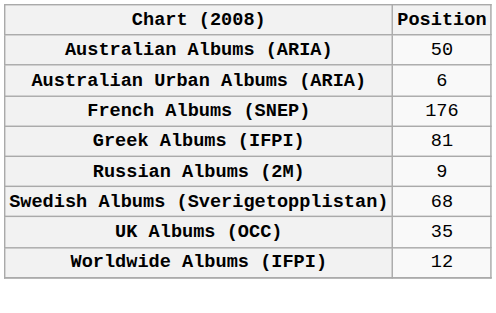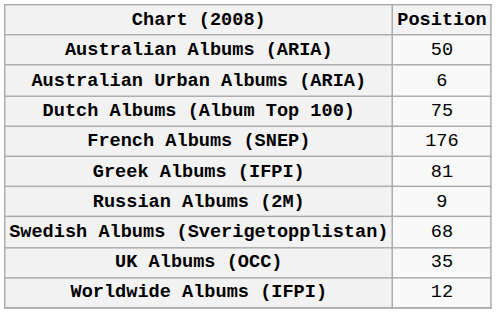+ row: Dutch Albums (Album Top 100) | 75
